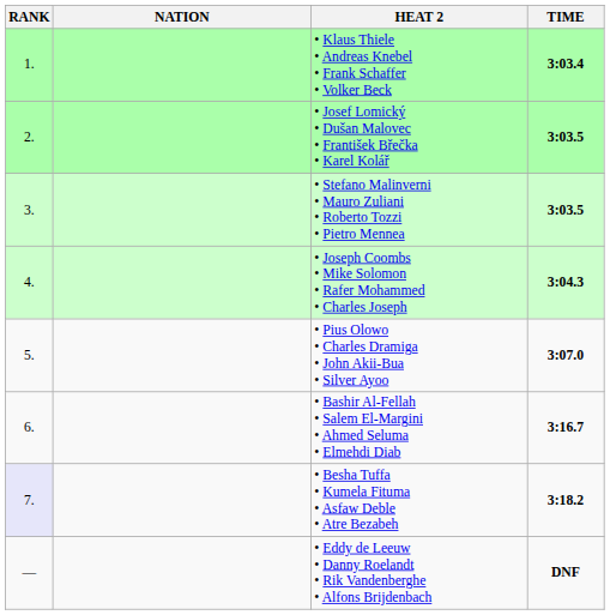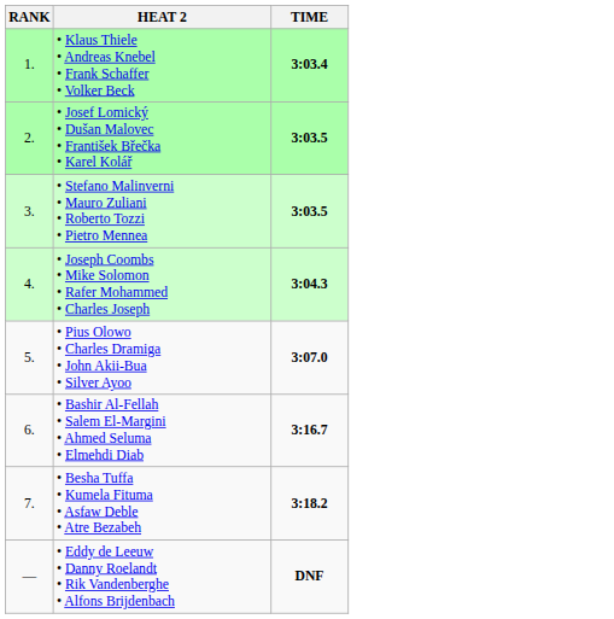- column: NATION
• Besha Tuffa • Kumela Fituma • Asfaw Deble • Atre Bezabeh | RANK: lavender background -> no background
